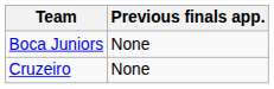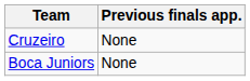rows swapped: Boca Juniors <-> Cruzeiro
